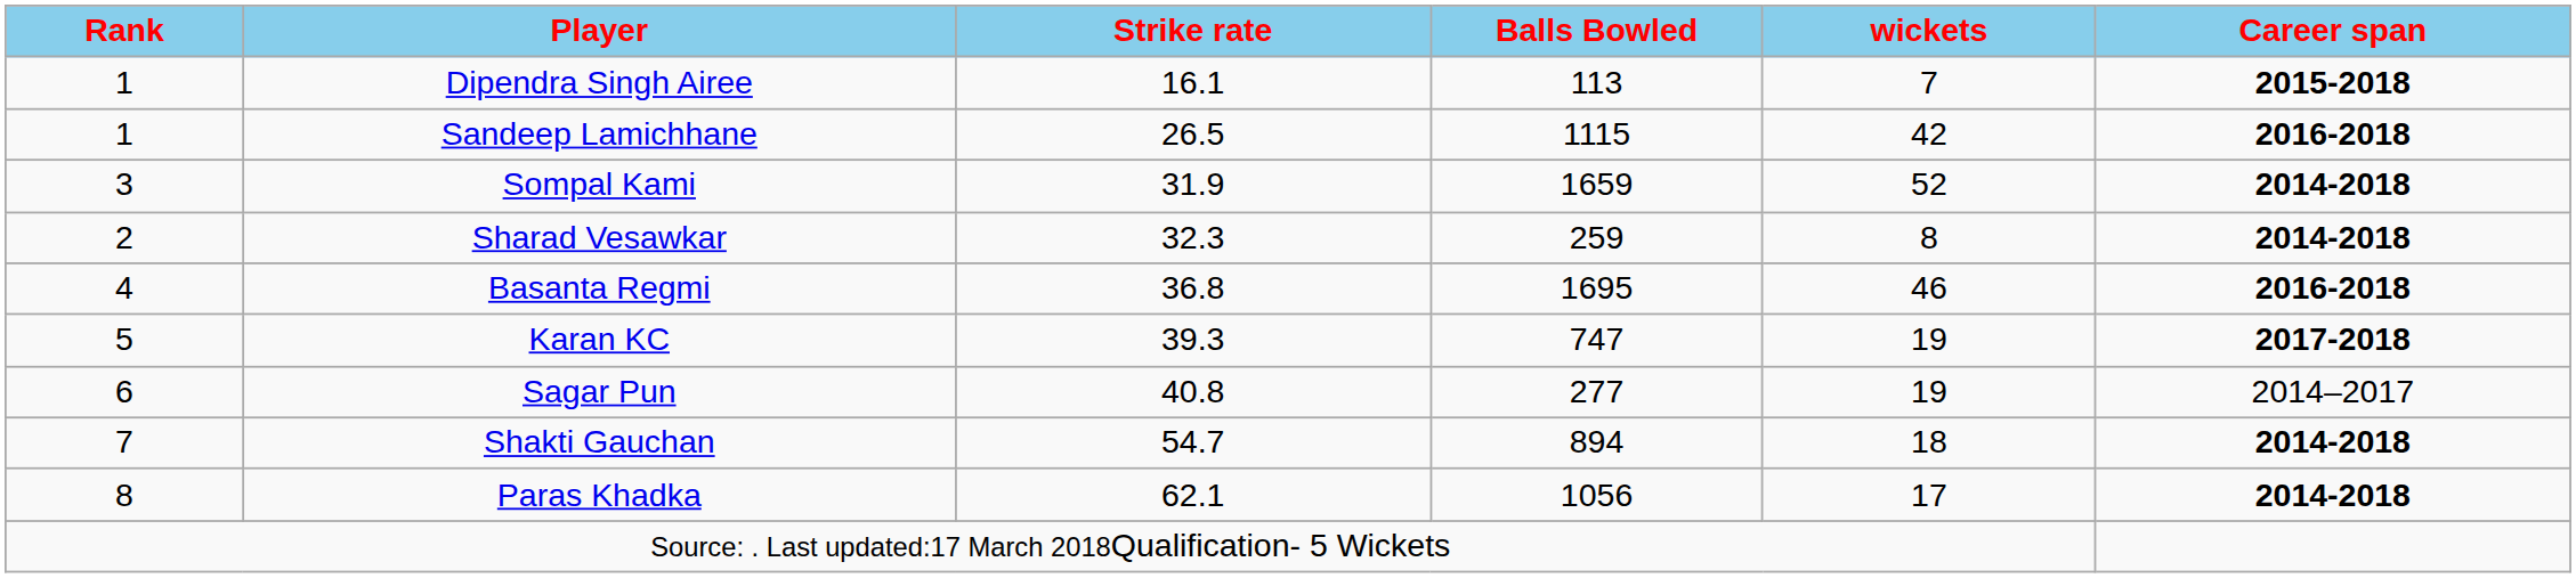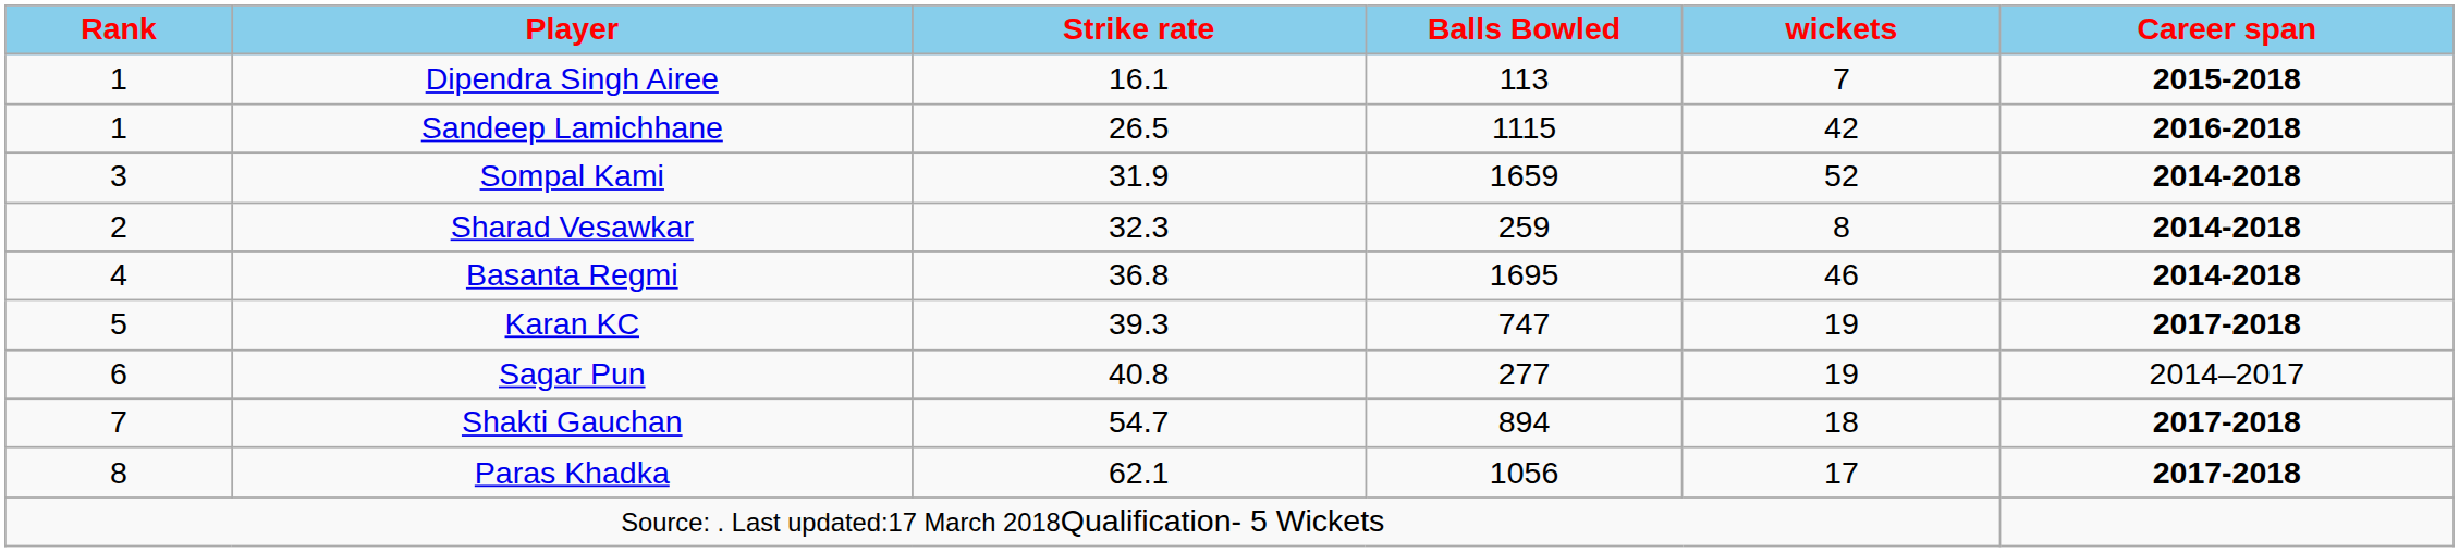Basanta Regmi | Career span: 2016-2018 -> 2014-2018
Shakti Gauchan | Career span: 2014-2018 -> 2017-2018
Paras Khadka | Career span: 2014-2018 -> 2017-2018
